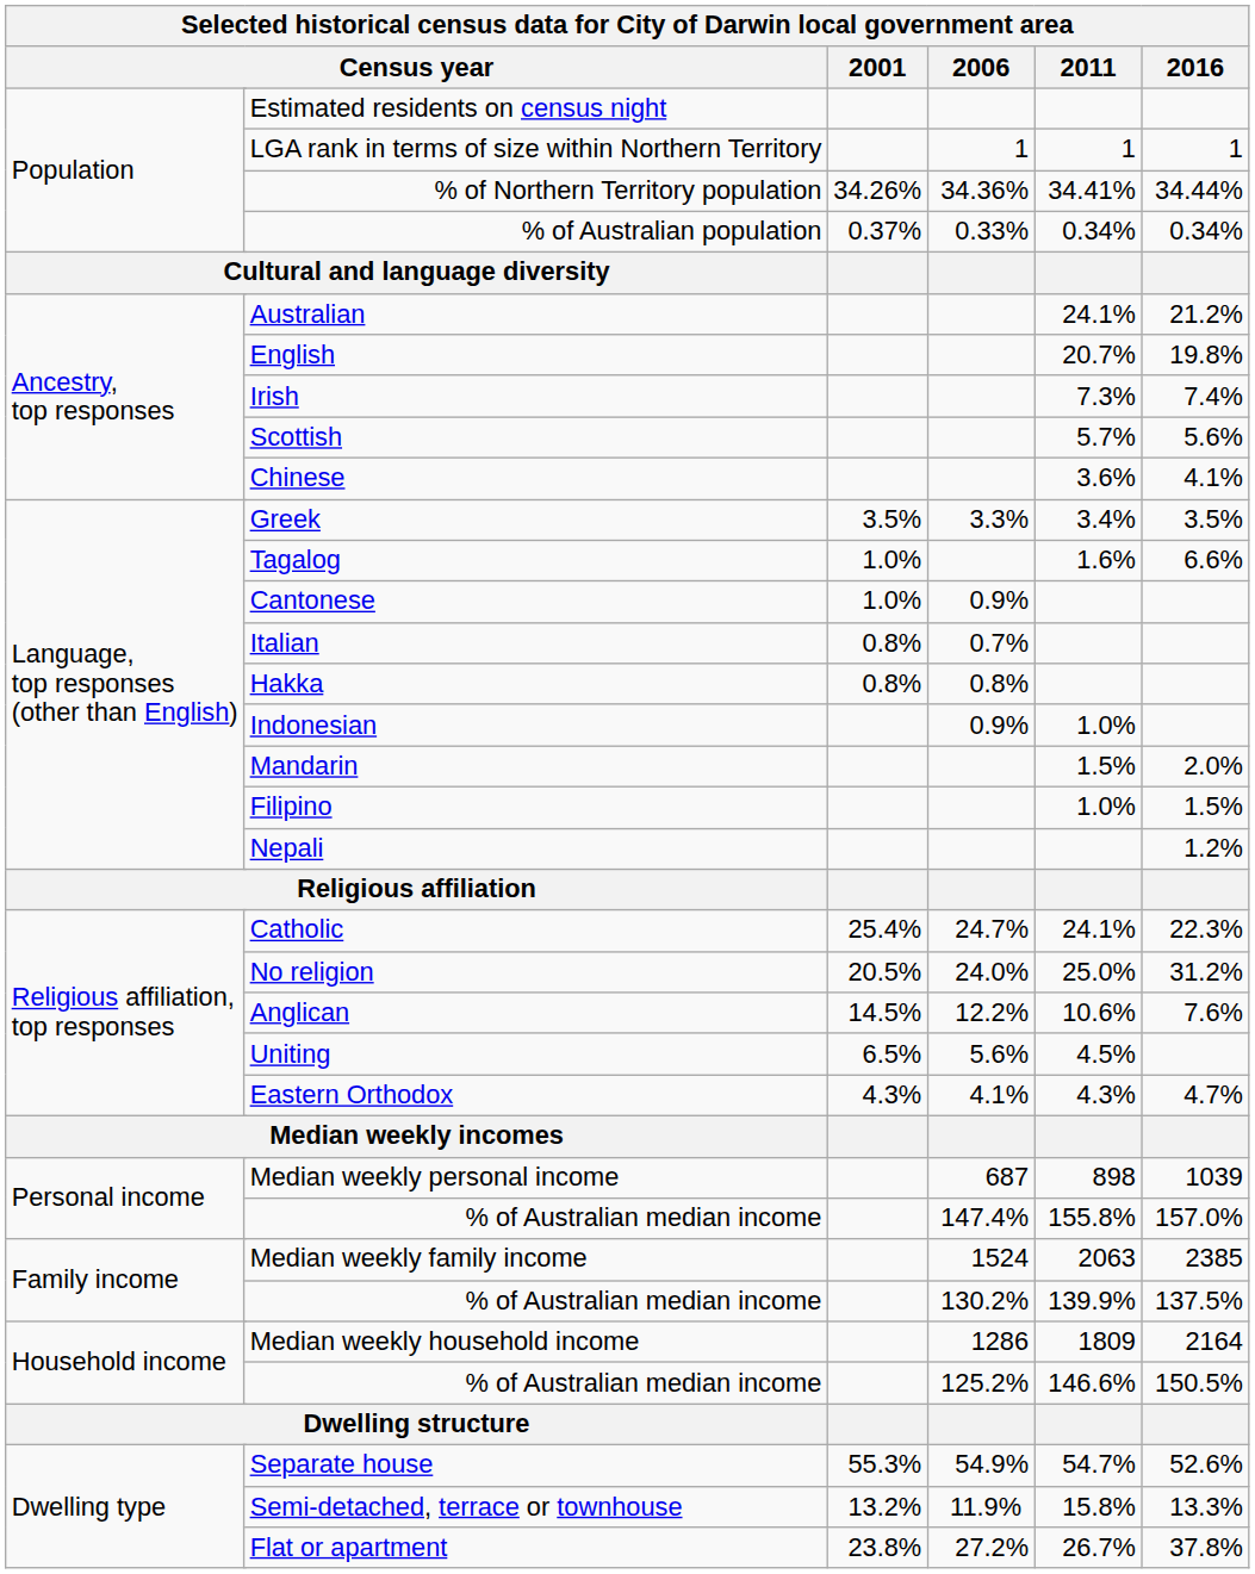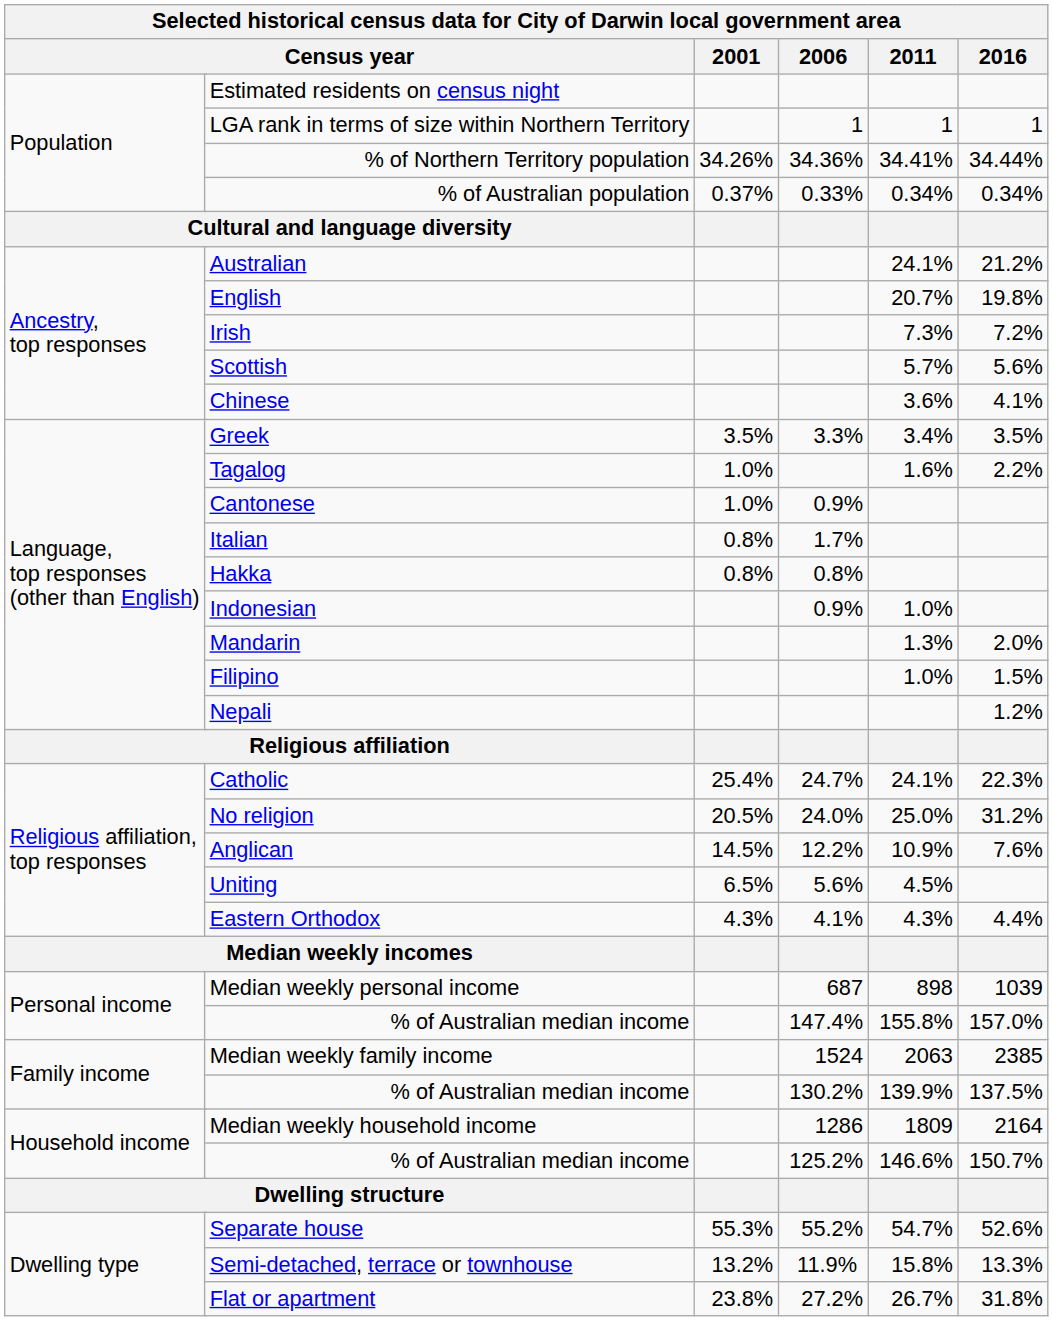Irish | 2016: 7.4% -> 7.2%
Tagalog | 2016: 6.6% -> 2.2%
Italian | 2006: 0.7% -> 1.7%
Mandarin | 2011: 1.5% -> 1.3%
Anglican | 2011: 10.6% -> 10.9%
Eastern Orthodox | 2016: 4.7% -> 4.4%
Household income / % of Australian median income | 2016: 150.5% -> 150.7%
Separate house | 2006: 54.9% -> 55.2%
Flat or apartment | 2016: 37.8% -> 31.8%
